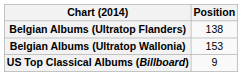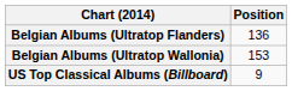Belgian Albums (Ultratop Flanders) | Position: 138 -> 136
